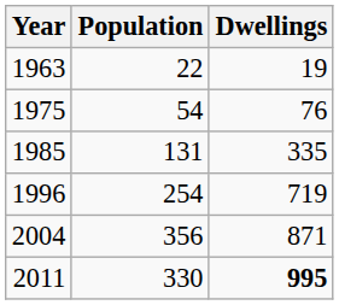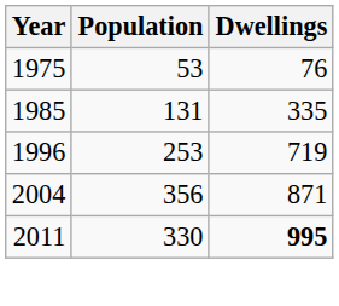- row: 1963 | 22 | 19
1975 | Population: 54 -> 53
1996 | Population: 254 -> 253
